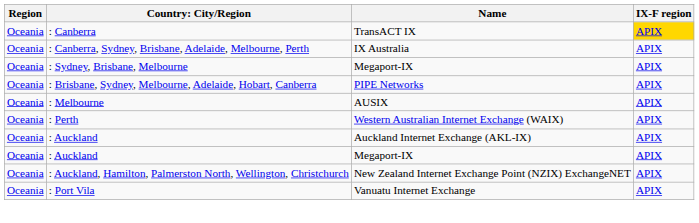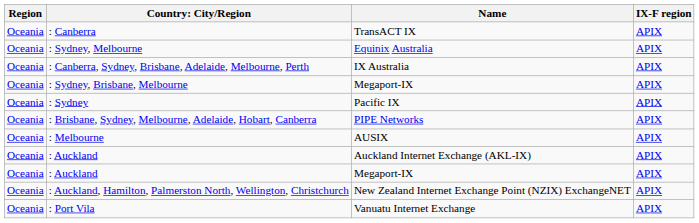: Canberra | IX-F region: gold background -> no background
+ row: Oceania | : Sydney, Melbourne | Equinix Australia | APIX
+ row: Oceania | : Sydney | Pacific IX | APIX
- row: Oceania | : Perth | Western Australian Internet Exchange (WAIX) | APIX
